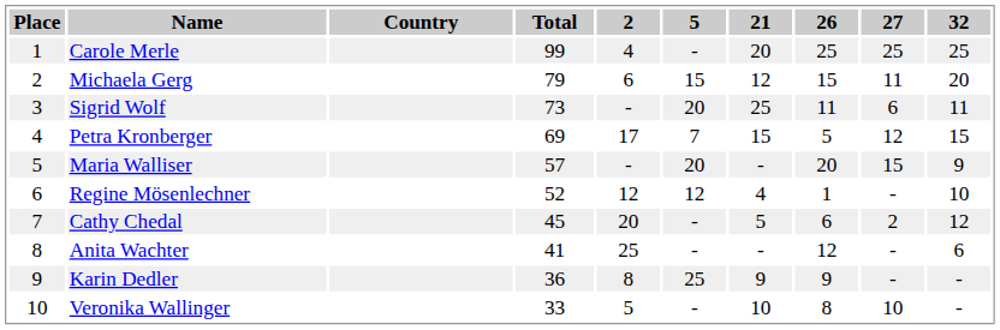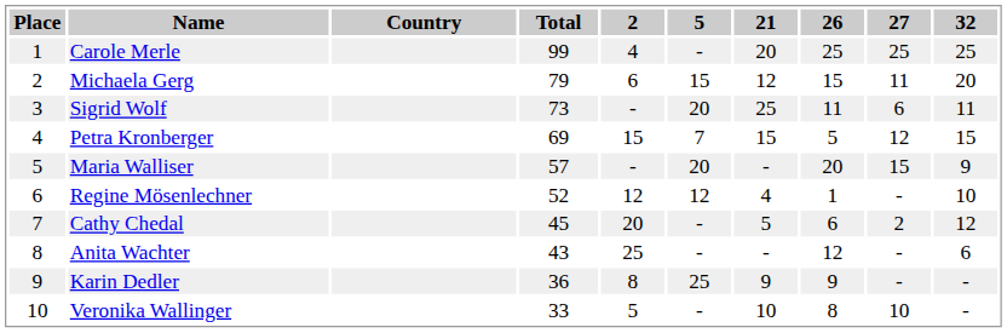Petra Kronberger | 2: 17 -> 15
Anita Wachter | Total: 41 -> 43
